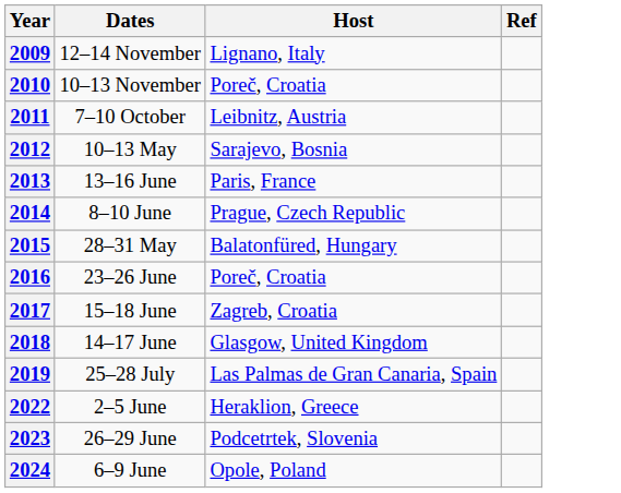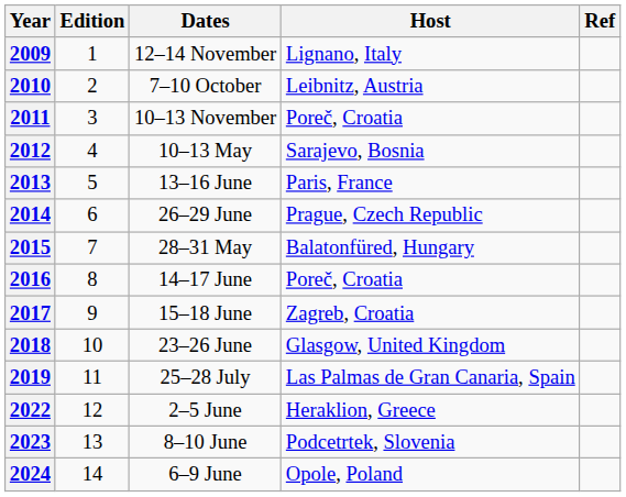+ column: Edition | 1 | 2 | 3 | 4 | 5 | 6 | 7 | 8 | 9 | 10 | 11 | 12 | 13 | 14
2010 | Dates: 10–13 November -> 7–10 October
2010 | Host: Poreč, Croatia -> Leibnitz, Austria
2011 | Dates: 7–10 October -> 10–13 November
2011 | Host: Leibnitz, Austria -> Poreč, Croatia
2014 | Dates: 8–10 June -> 26–29 June
2016 | Dates: 23–26 June -> 14–17 June
2018 | Dates: 14–17 June -> 23–26 June
2023 | Dates: 26–29 June -> 8–10 June
